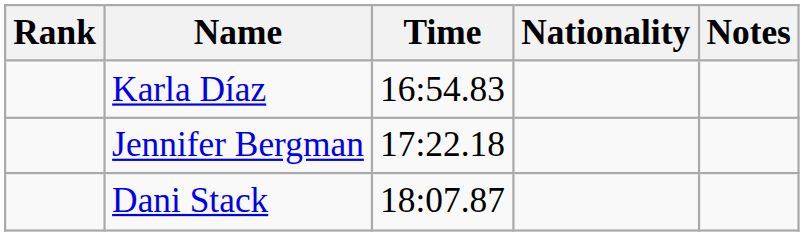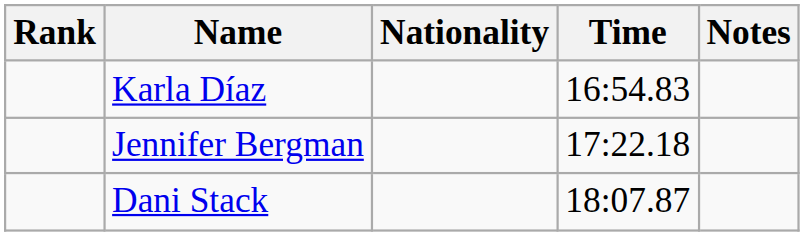columns swapped: Nationality <-> Time
